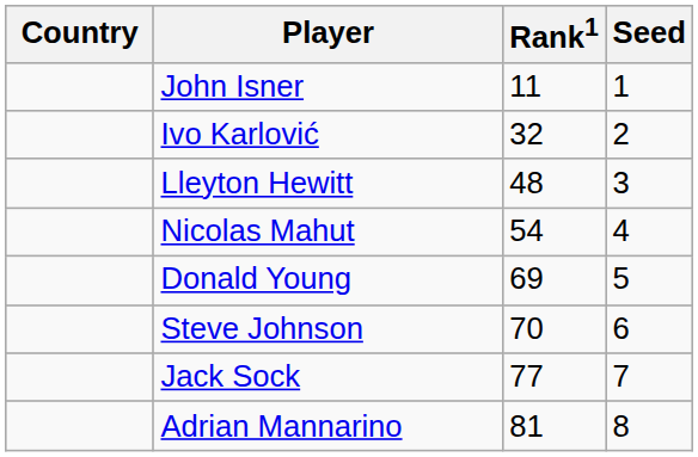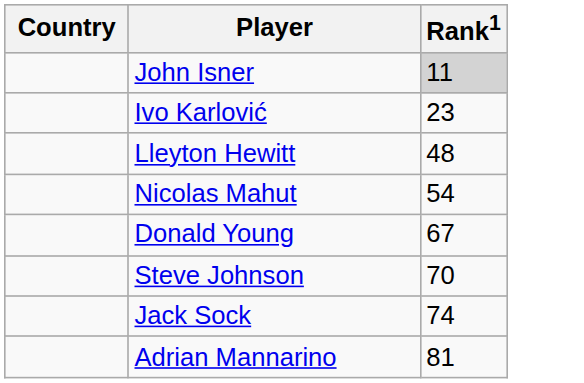- column: Seed | 1 | 2 | 3 | 4 | 5 | 6 | 7 | 8
John Isner | Rank1: no background -> lightgrey background
Ivo Karlović | Rank1: 32 -> 23
Donald Young | Rank1: 69 -> 67
Jack Sock | Rank1: 77 -> 74
